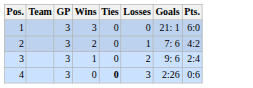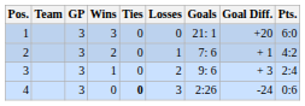+ column: Goal Diff. | +20 | + 1 | + 3 | -24
